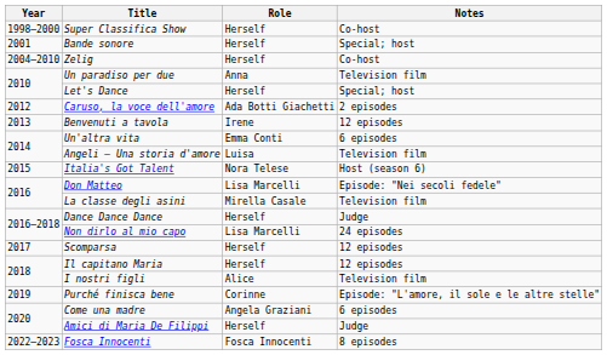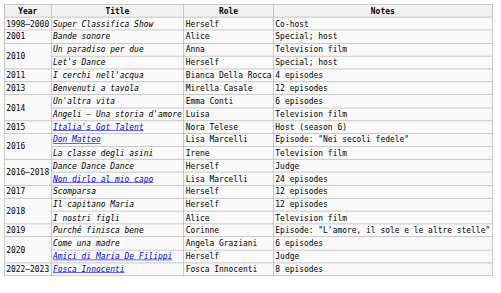Bande sonore | Role: Herself -> Alice
- row: 2004–2010 | Zelig | Herself | Co-host
+ row: 2011 | I cerchi nell'acqua | Bianca Della Rocca | 4 episodes
- row: 2012 | Caruso, la voce dell'amore | Ada Botti Giachetti | 2 episodes
Benvenuti a tavola | Role: Irene -> Mirella Casale
La classe degli asini | Role: Mirella Casale -> Irene
